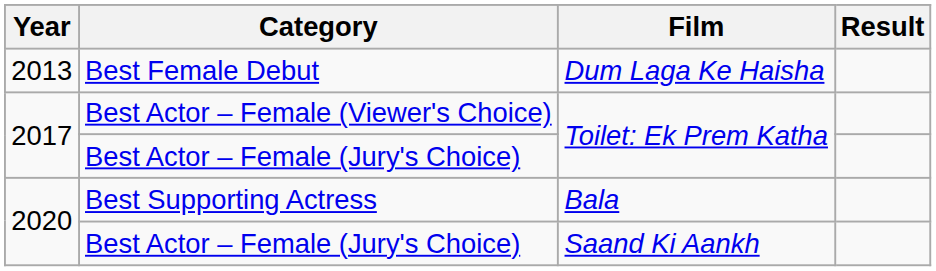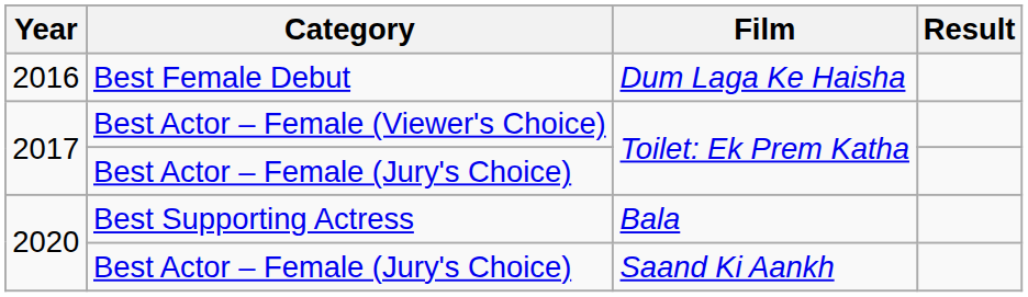Best Female Debut | Year: 2013 -> 2016
